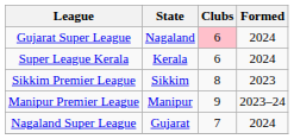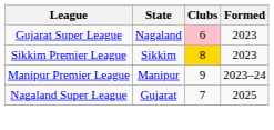Gujarat Super League | Formed: 2024 -> 2023
- row: Super League Kerala | Kerala | 6 | 2024
Sikkim Premier League | Clubs: no background -> gold background
Nagaland Super League | Formed: 2024 -> 2025
